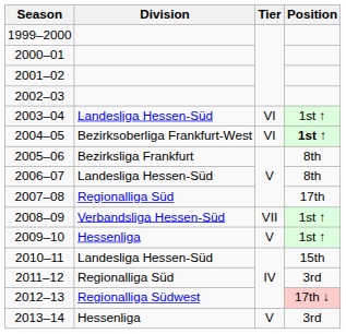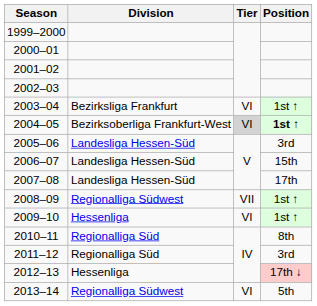2003–04 | Division: Landesliga Hessen-Süd -> Bezirksliga Frankfurt
2004–05 | Tier: no background -> lightgrey background
2005–06 | Division: Bezirksliga Frankfurt -> Landesliga Hessen-Süd
2005–06 | Position: 8th -> 3rd
2006–07 | Position: 8th -> 15th
2007–08 | Division: Regionalliga Süd -> Landesliga Hessen-Süd
2008–09 | Division: Verbandsliga Hessen-Süd -> Regionalliga Südwest
2009–10 | Tier: V -> VI
2010–11 | Division: Landesliga Hessen-Süd -> Regionalliga Süd
2010–11 | Position: 15th -> 8th
2012–13 | Division: Regionalliga Südwest -> Hessenliga
2013–14 | Division: Hessenliga -> Regionalliga Südwest
2013–14 | Tier: V -> VI
2013–14 | Position: 3rd -> 5th
